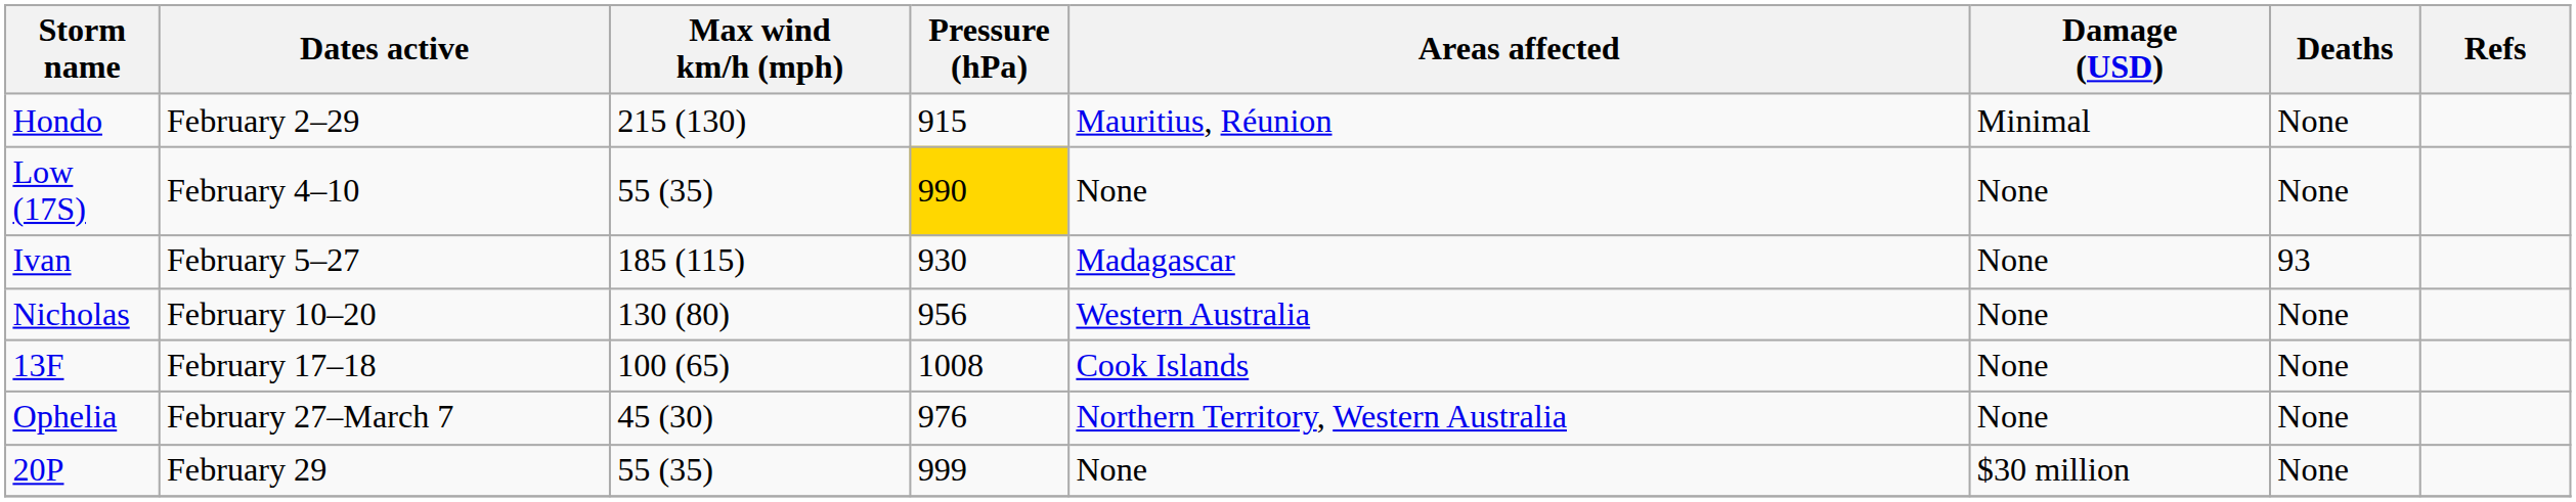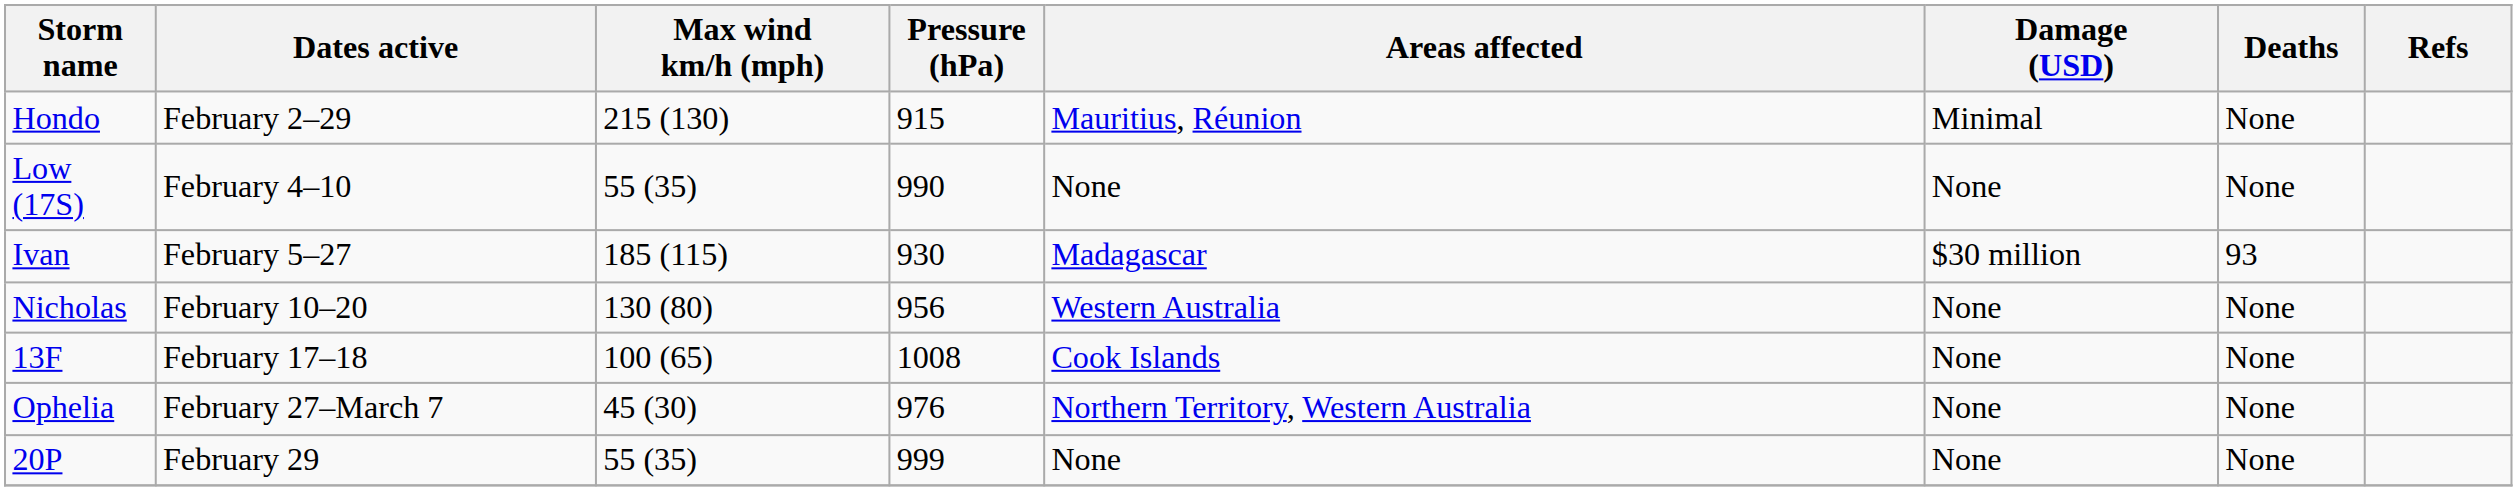Low (17S) | Pressure (hPa): gold background -> no background
Ivan | Damage (USD): None -> $30 million
20P | Damage (USD): $30 million -> None
